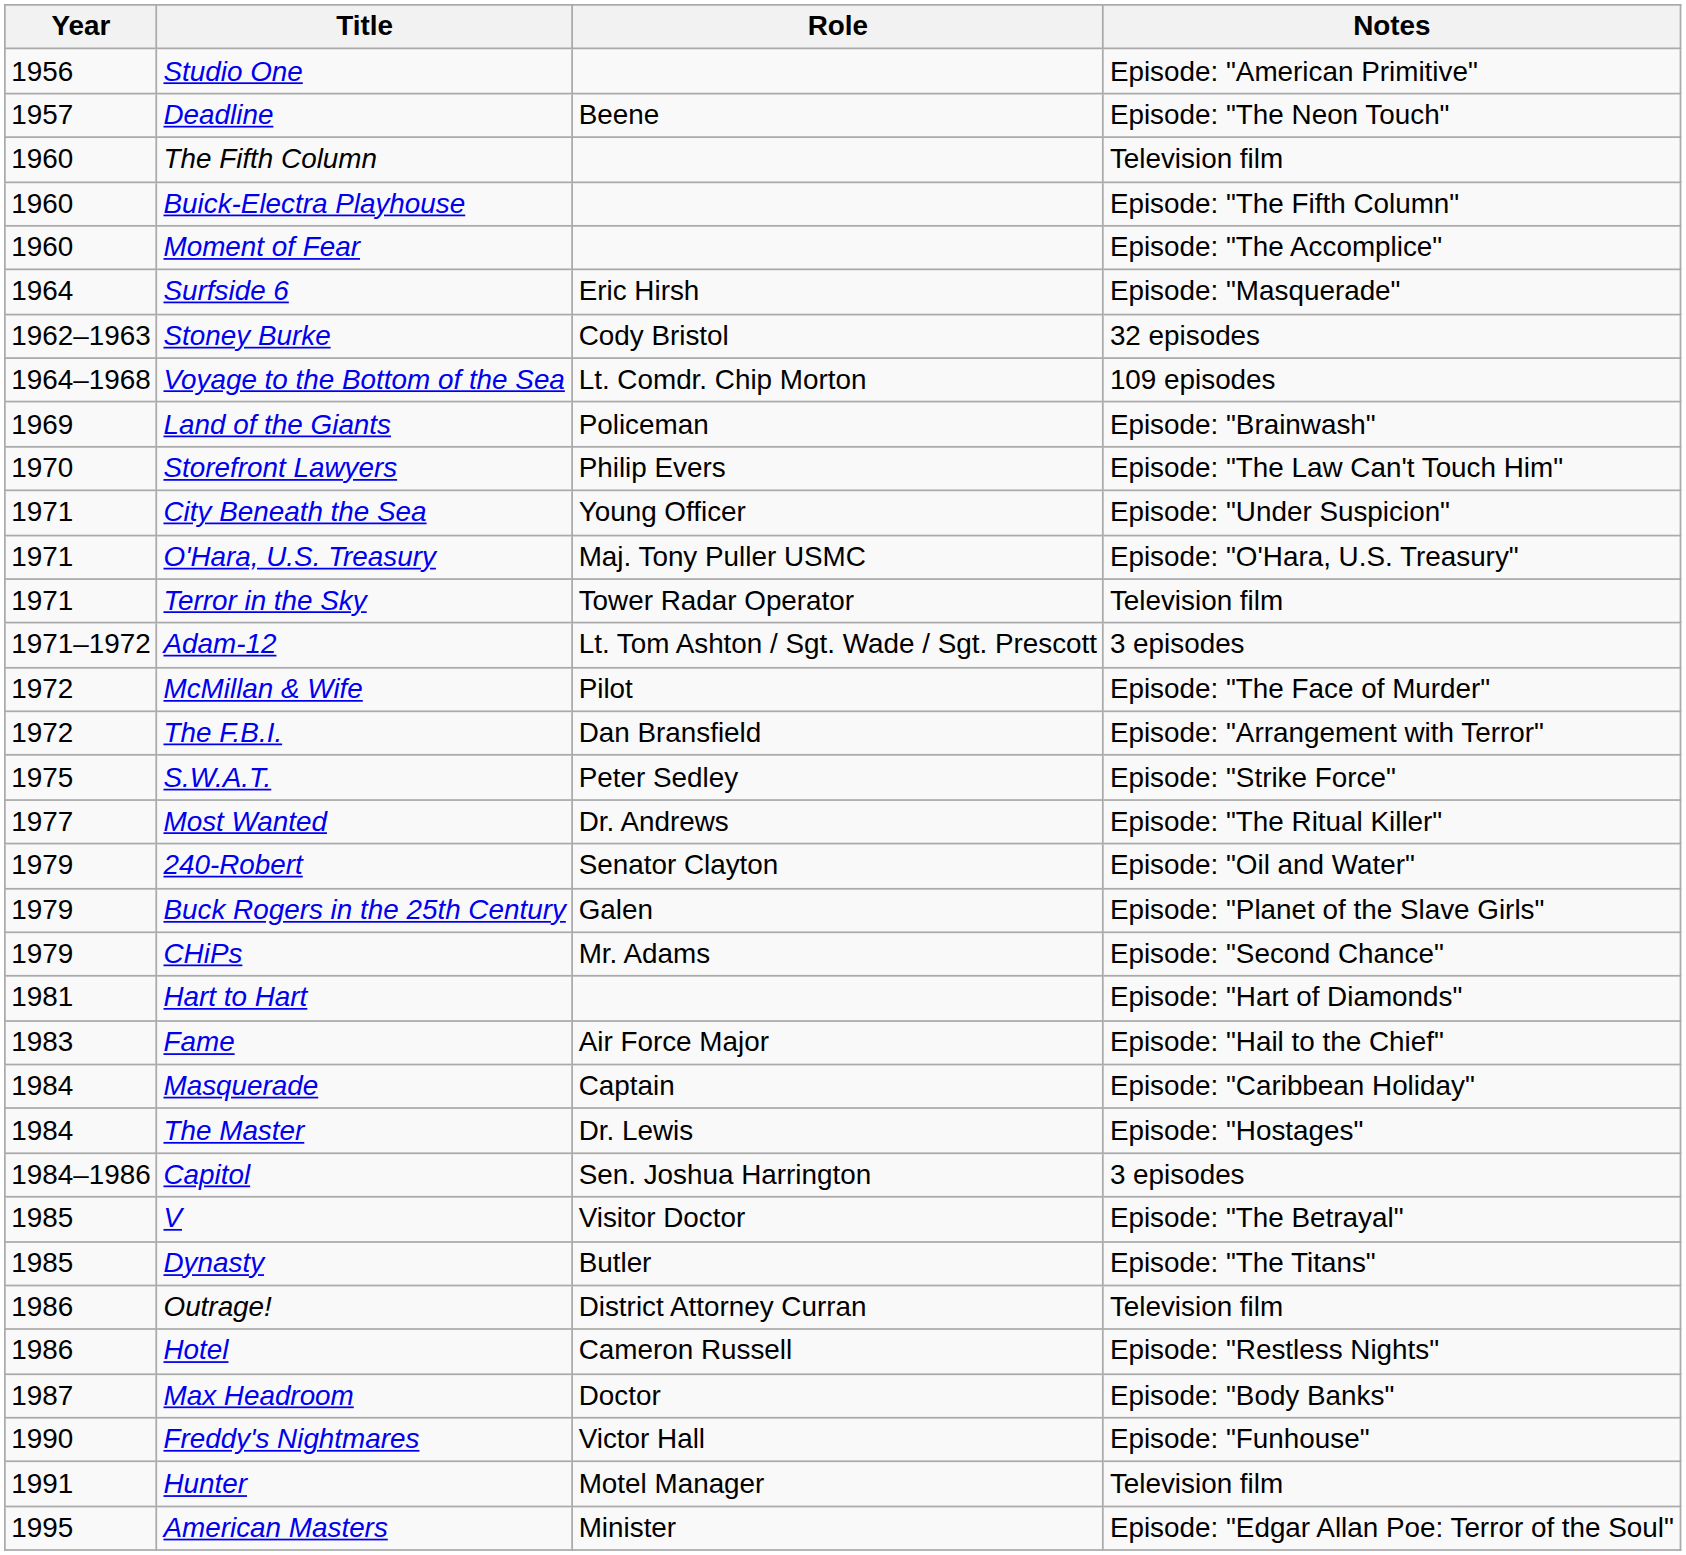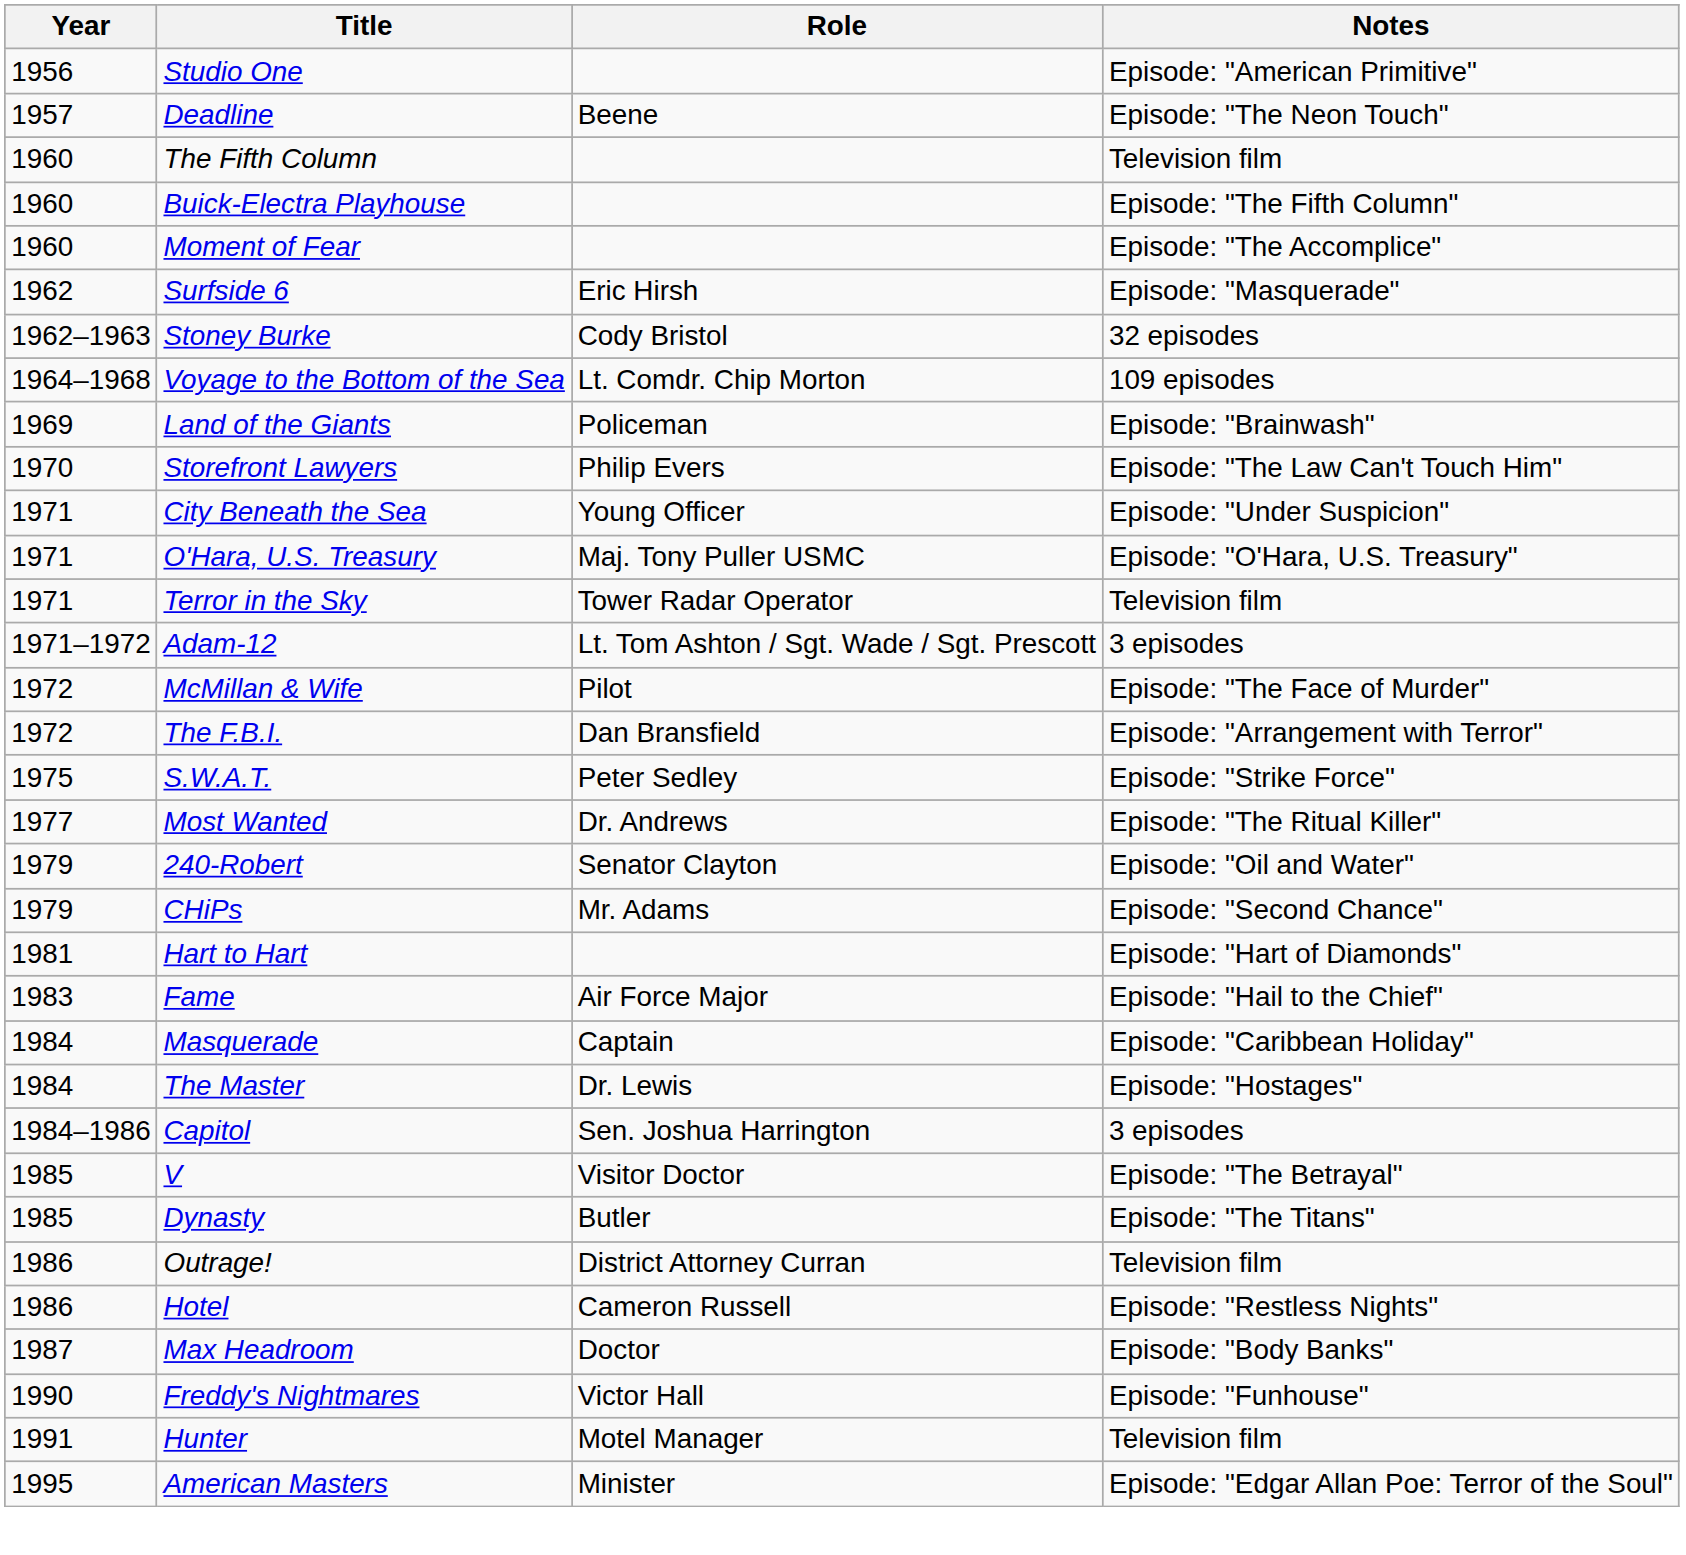Surfside 6 | Year: 1964 -> 1962
- row: 1979 | Buck Rogers in the 25th Century | Galen | Episode: "Planet of the Slave Girls"
